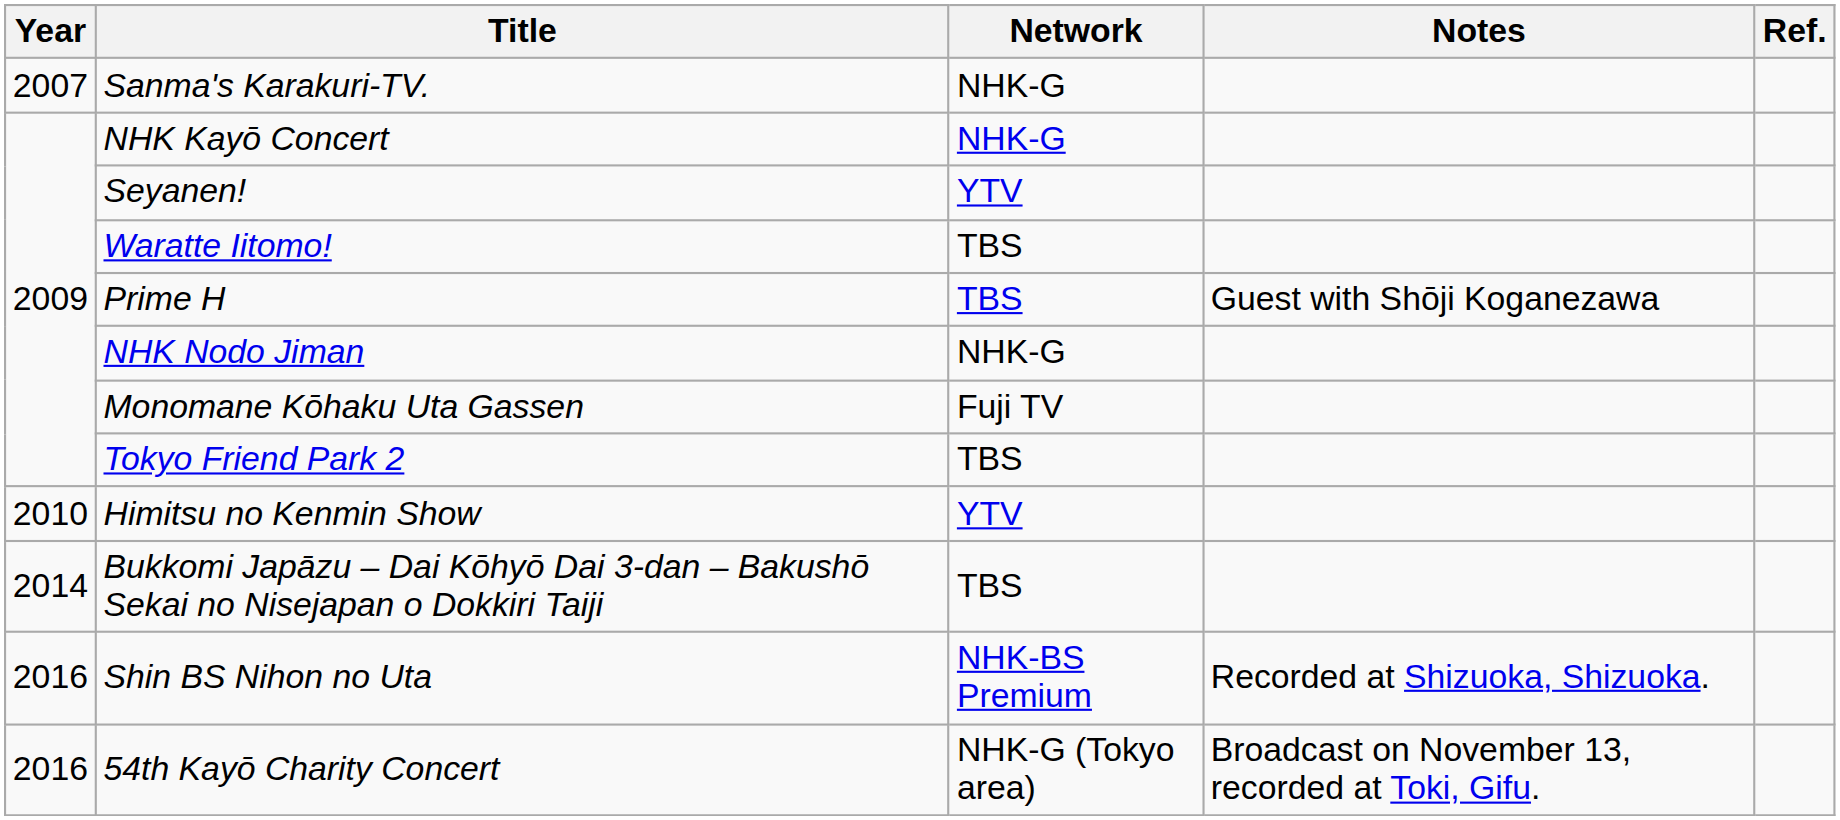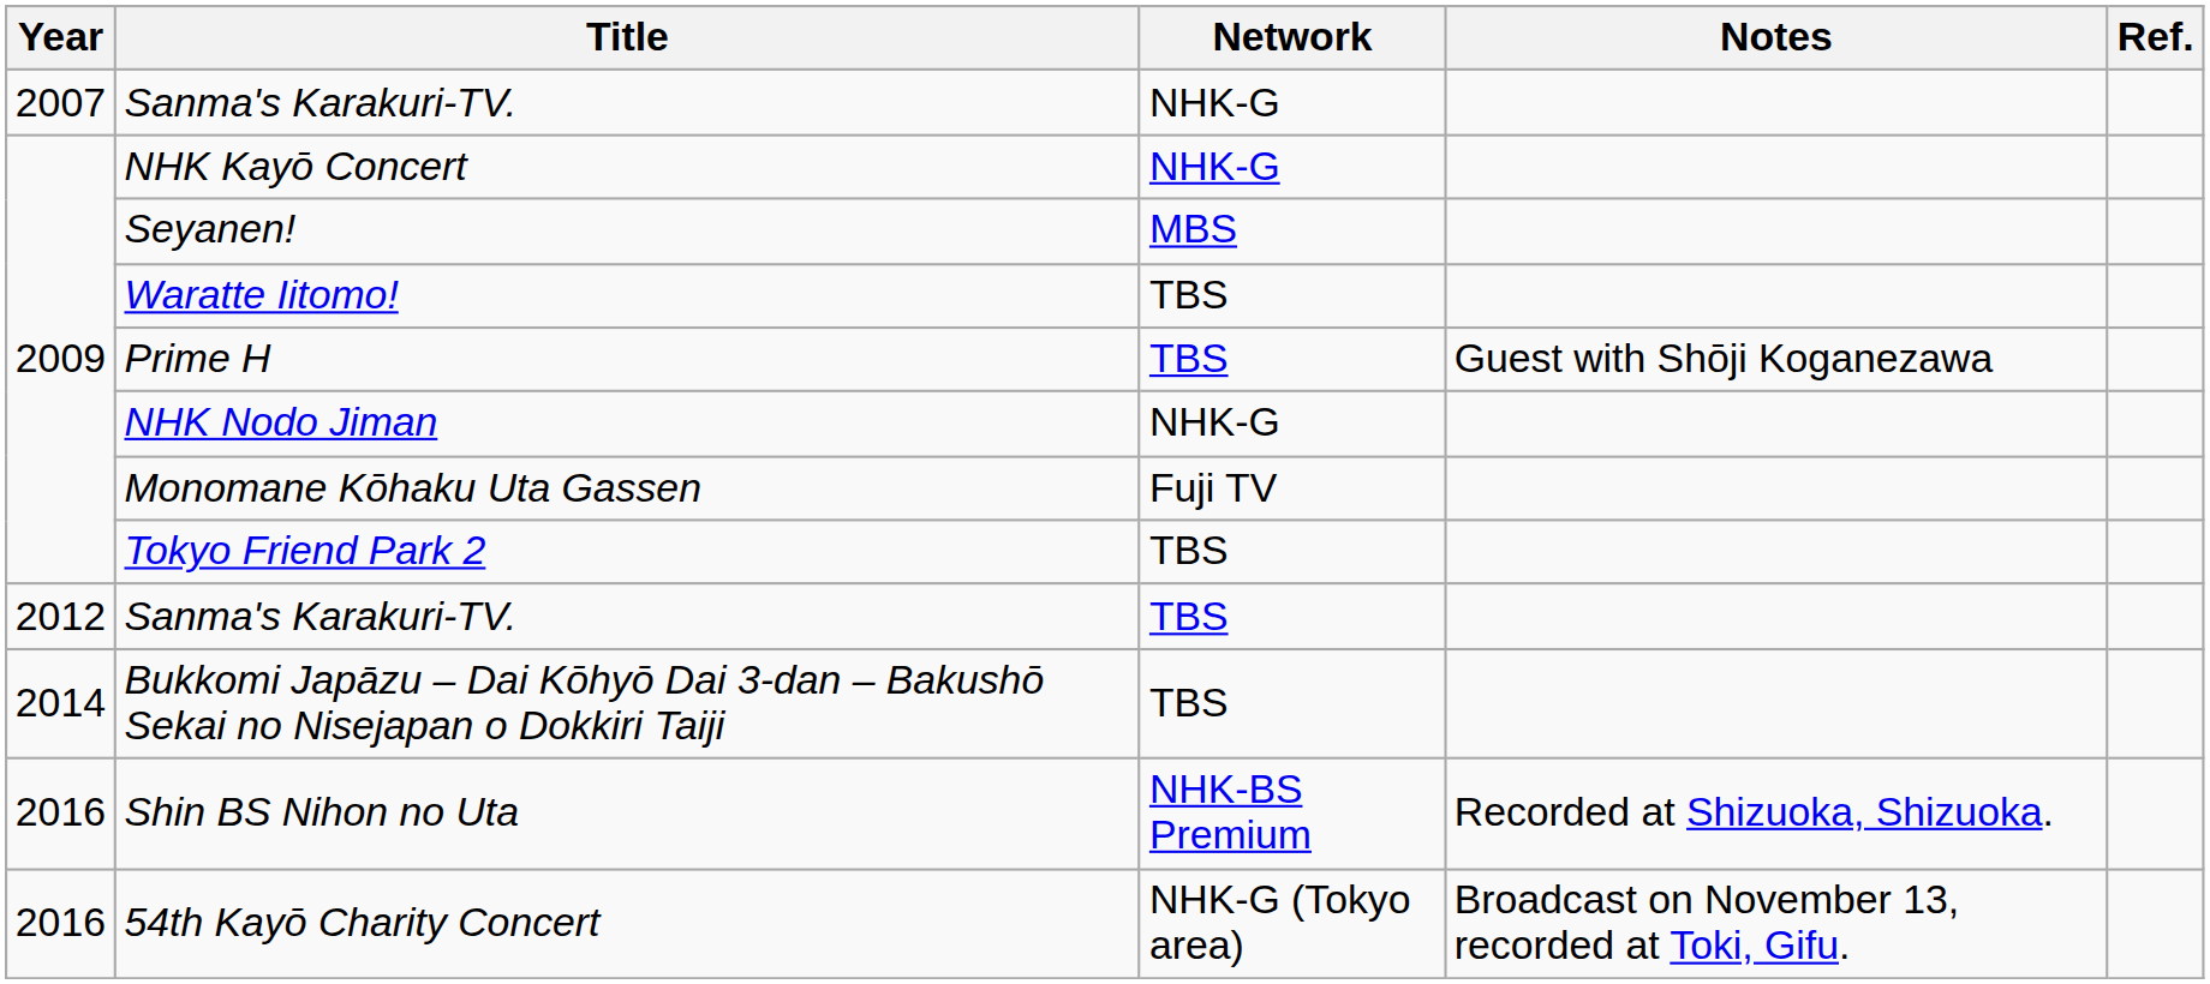Seyanen! | Network: YTV -> MBS
- row: 2010 | Himitsu no Kenmin Show | YTV
+ row: 2012 | Sanma's Karakuri-TV. | TBS
